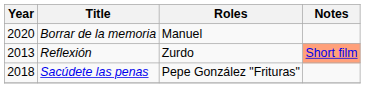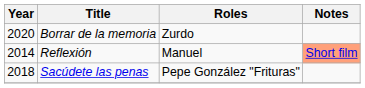Borrar de la memoria | Roles: Manuel -> Zurdo
Reflexión | Year: 2013 -> 2014
Reflexión | Roles: Zurdo -> Manuel
